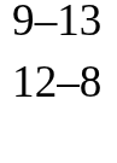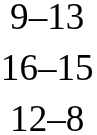+ row: 16–15
